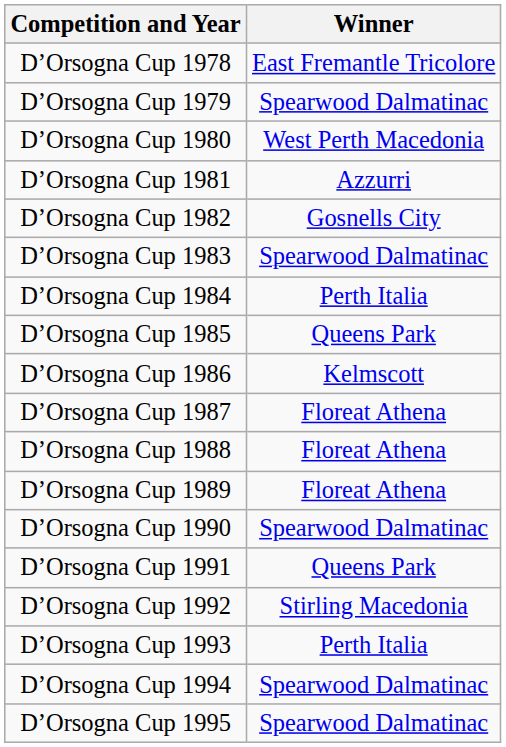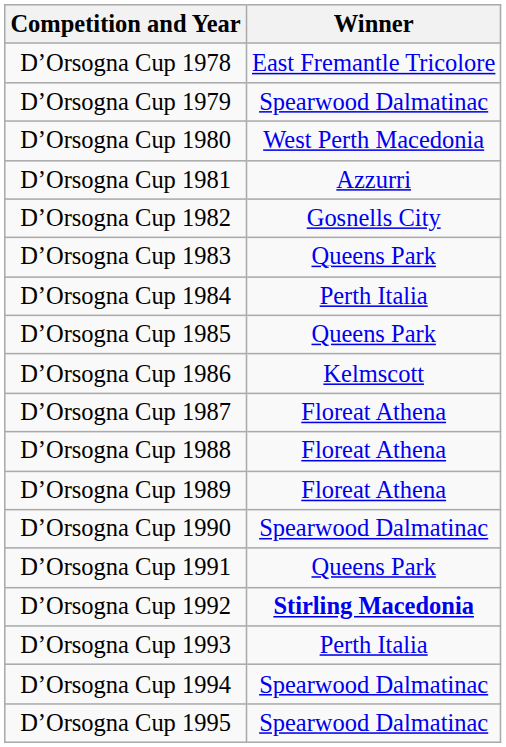D’Orsogna Cup 1983 | Winner: Spearwood Dalmatinac -> Queens Park
D’Orsogna Cup 1992 | Winner: normal -> bold
